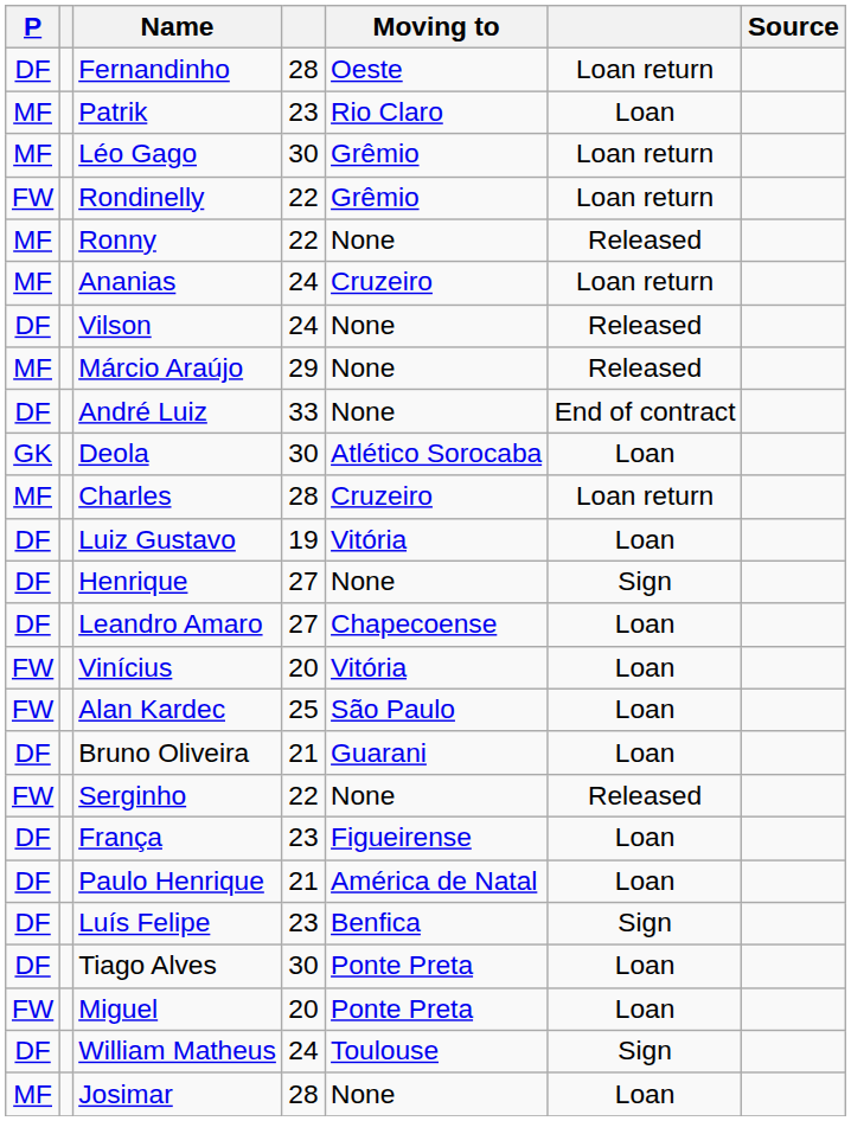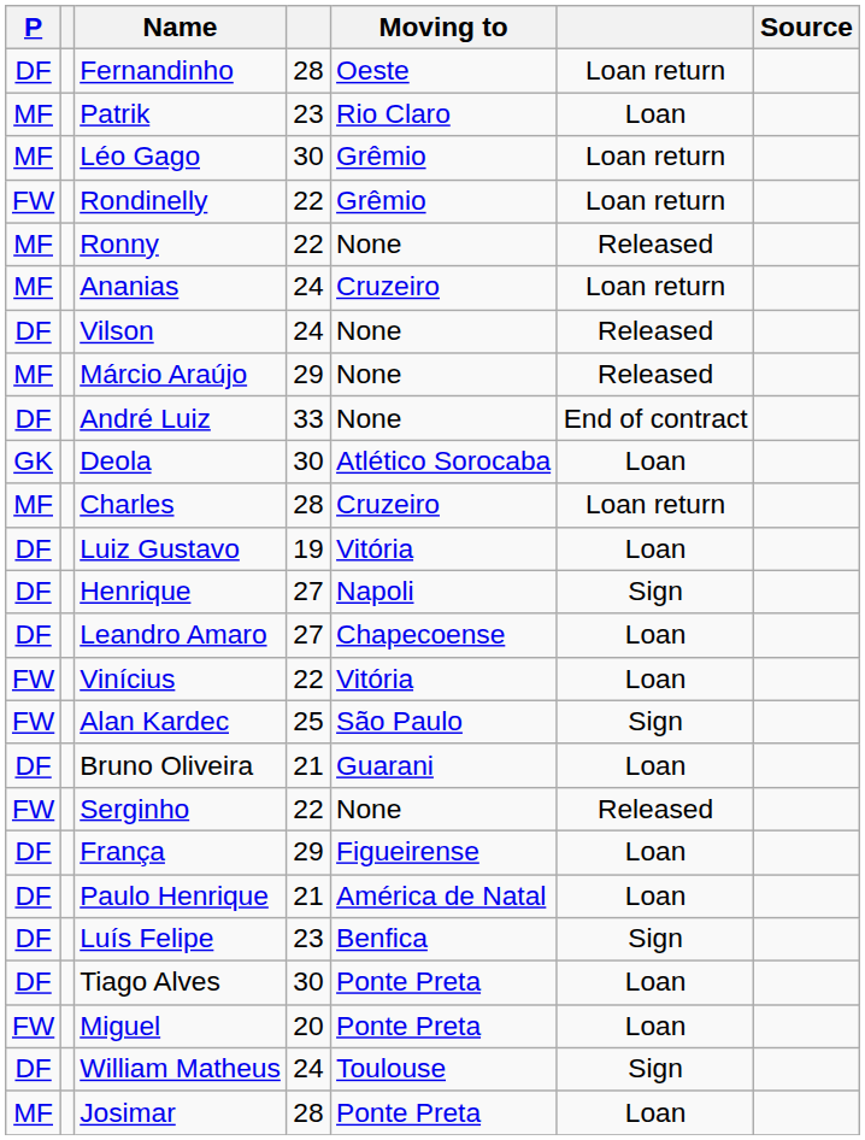Henrique | Moving to: None -> Napoli
Vinícius | column 4: 20 -> 22
Alan Kardec | column 6: Loan -> Sign
França | column 4: 23 -> 29
Josimar | Moving to: None -> Ponte Preta
